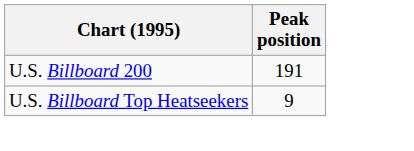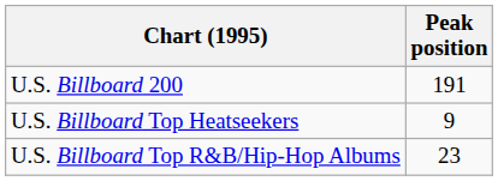+ row: U.S. Billboard Top R&B/Hip-Hop Albums | 23
